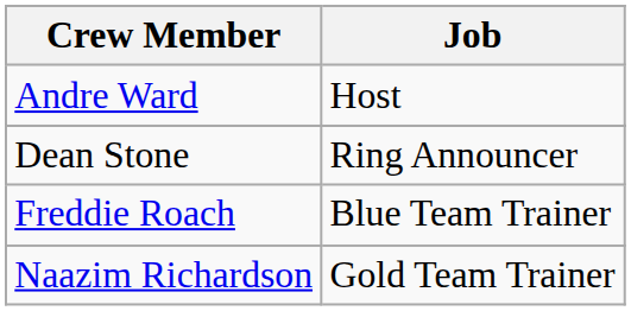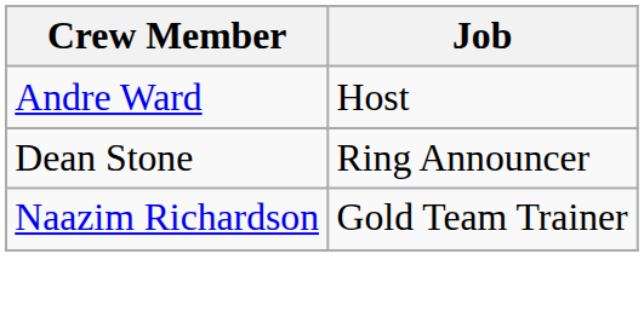- row: Freddie Roach | Blue Team Trainer
